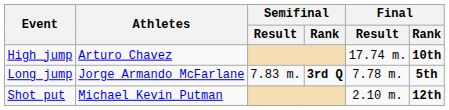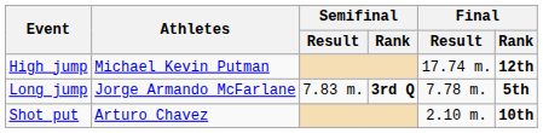High jump | Athletes: Arturo Chavez -> Michael Kevin Putman
High jump | Final / Rank: 10th -> 12th
Shot put | Athletes: Michael Kevin Putman -> Arturo Chavez
Shot put | Final / Rank: 12th -> 10th
